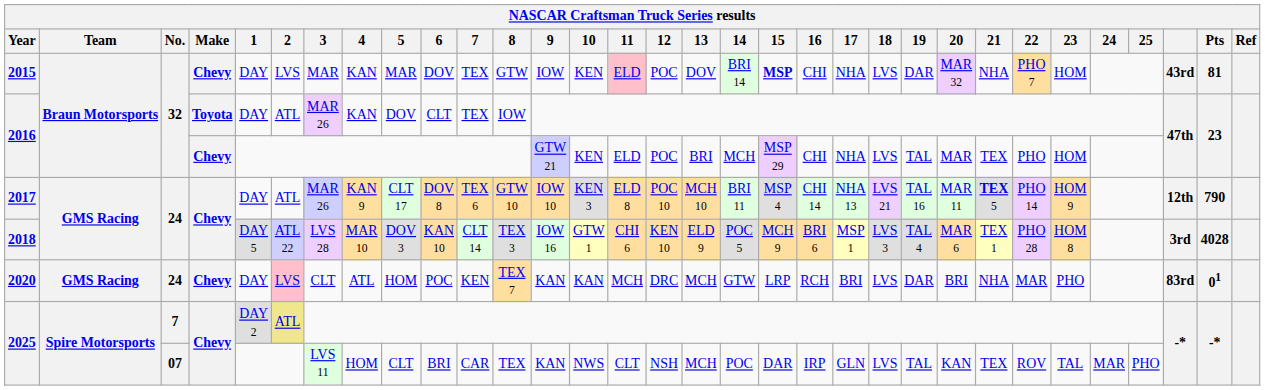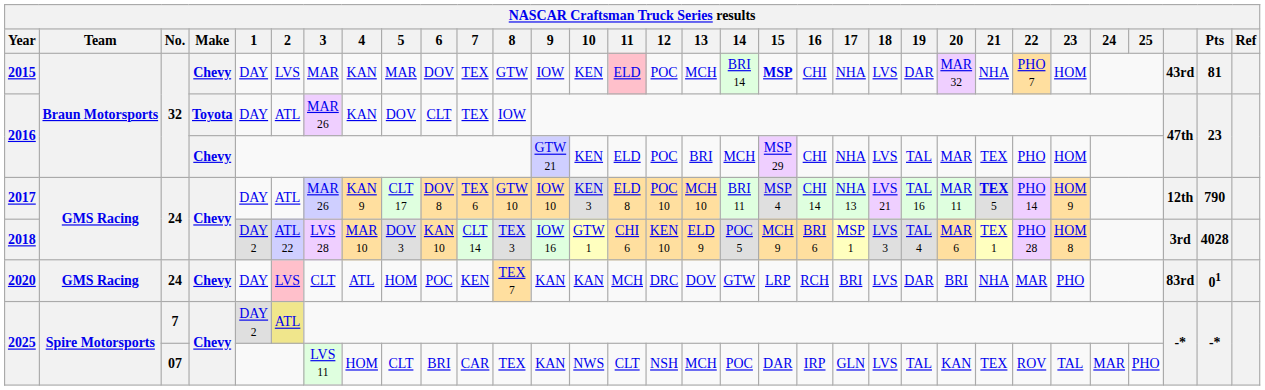2015 | 13: DOV -> MCH
2018 | 1: DAY 5 -> DAY 2
2020 | 13: MCH -> DOV
